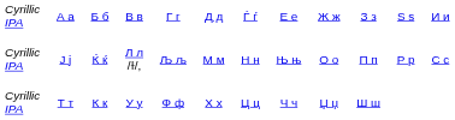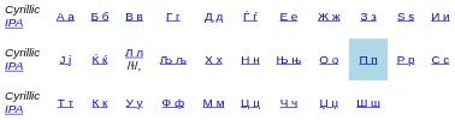Ј ј | column 6: М м -> Х х
Ј ј | column 10: no background -> lightblue background
Т т | column 6: Х х -> М м
